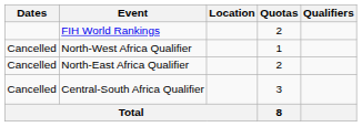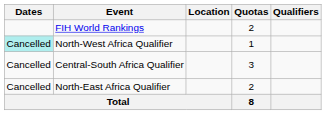North-West Africa Qualifier | Dates: no background -> paleturquoise background
rows swapped: North-East Africa Qualifier <-> Central-South Africa Qualifier
